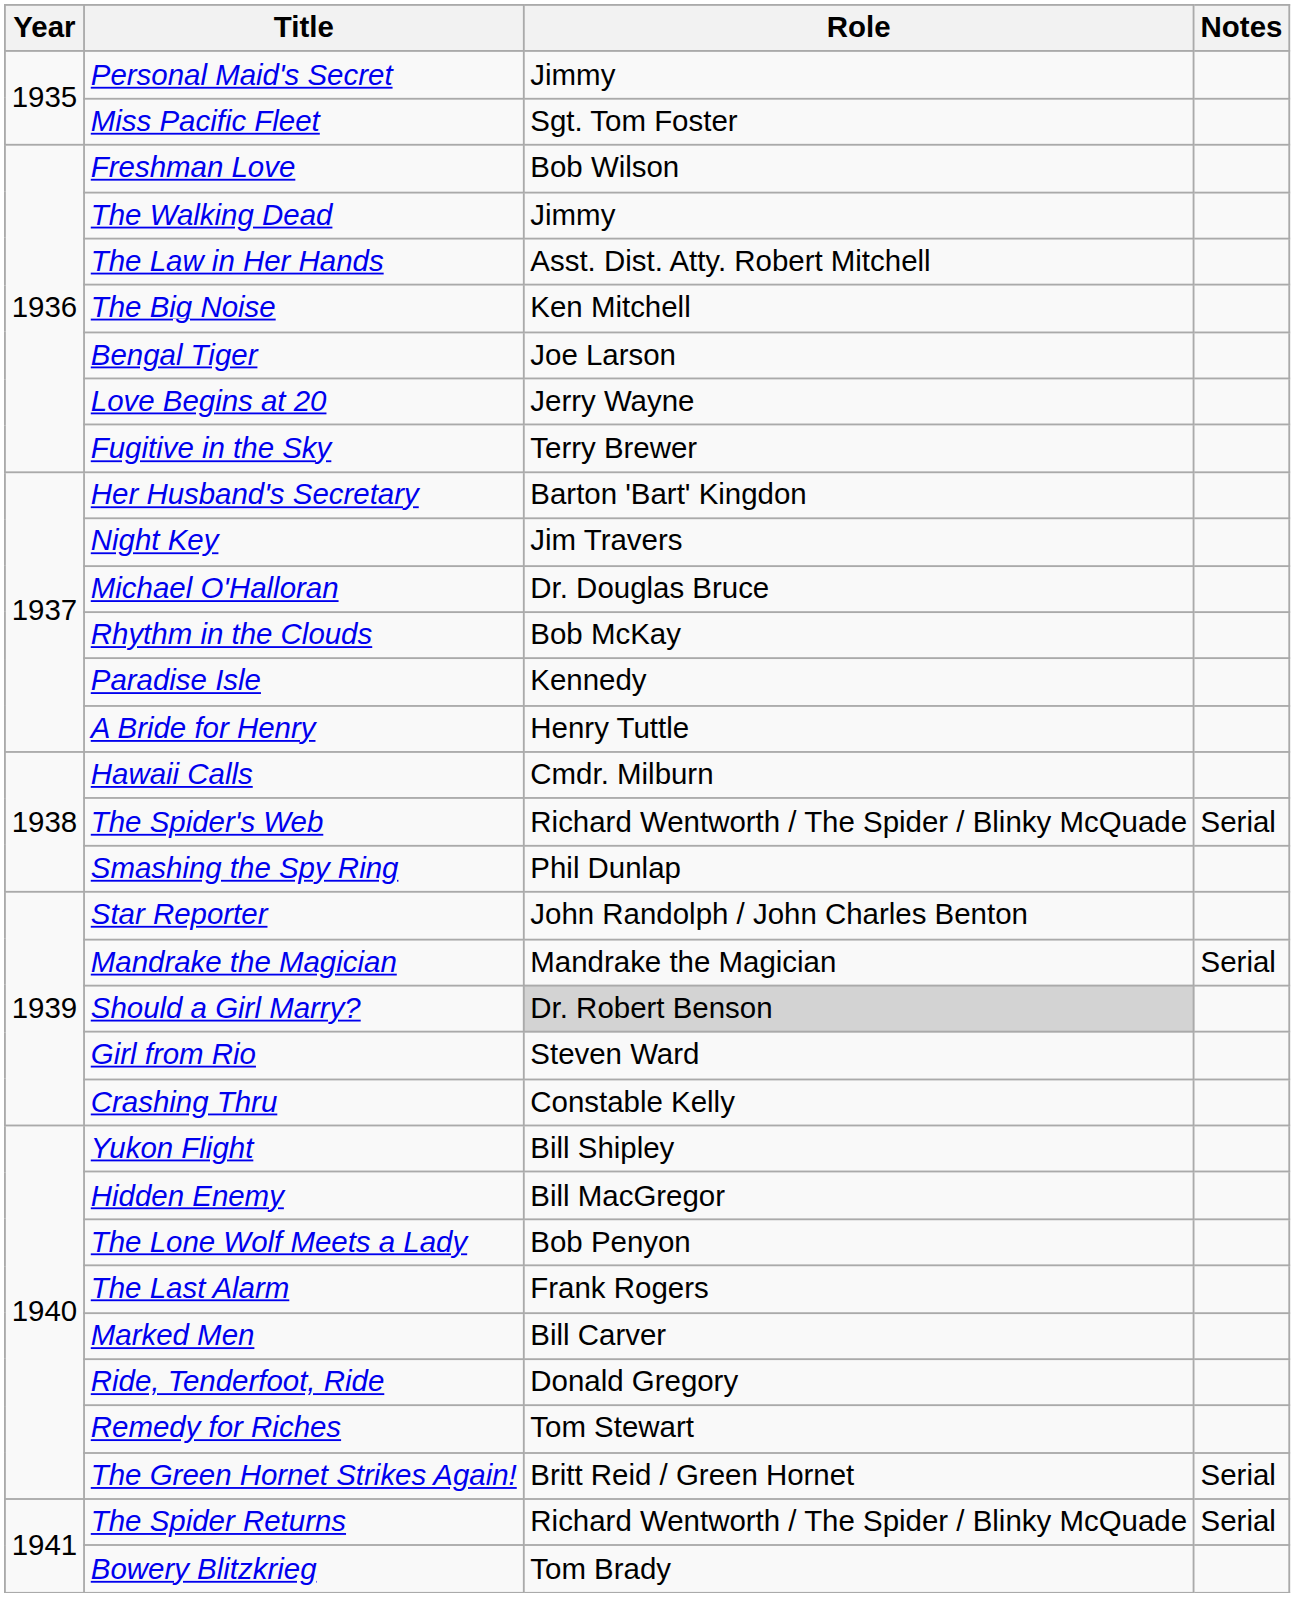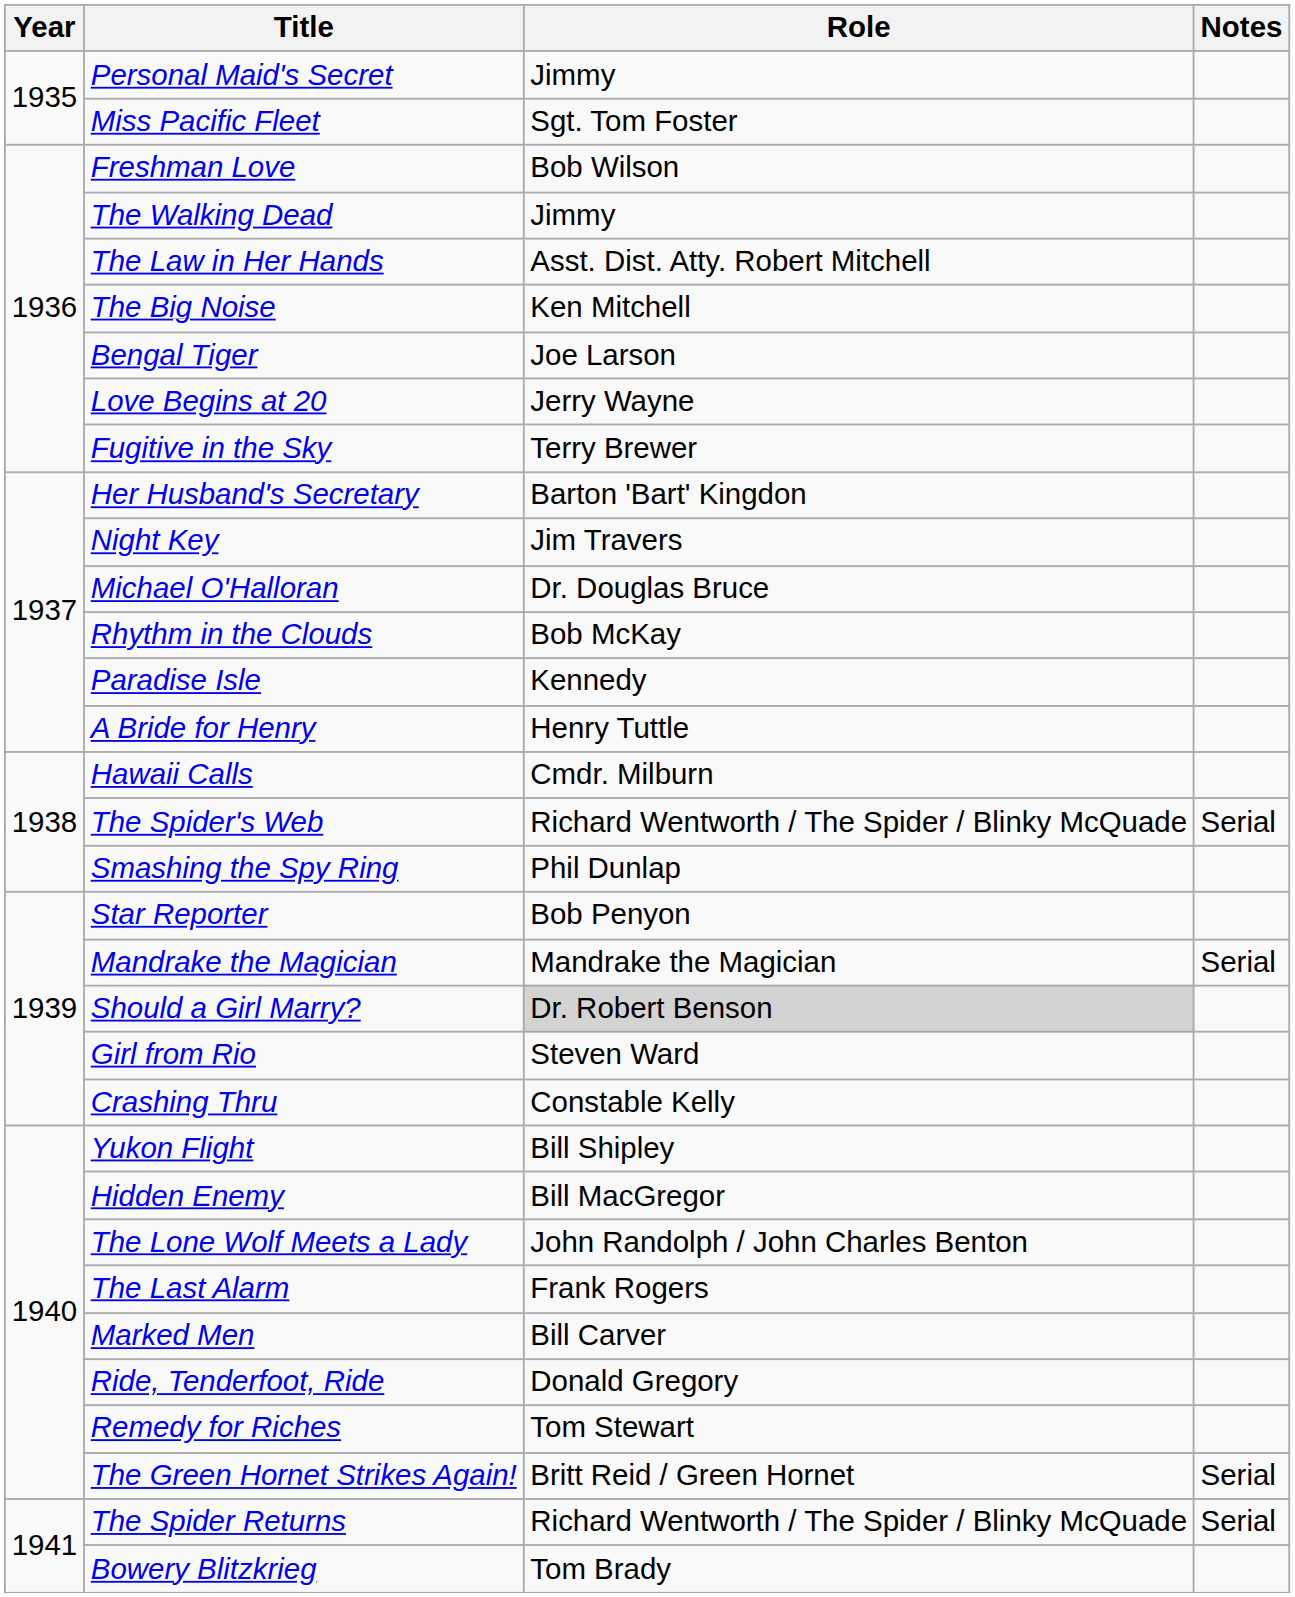Star Reporter | Role: John Randolph / John Charles Benton -> Bob Penyon
The Lone Wolf Meets a Lady | Role: Bob Penyon -> John Randolph / John Charles Benton
